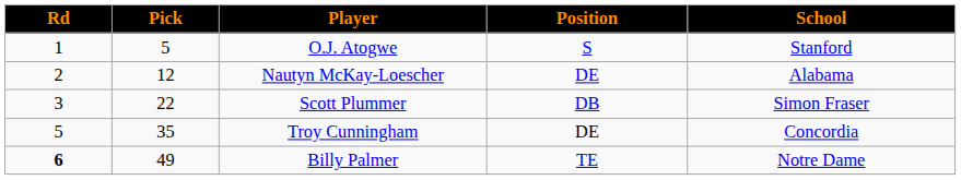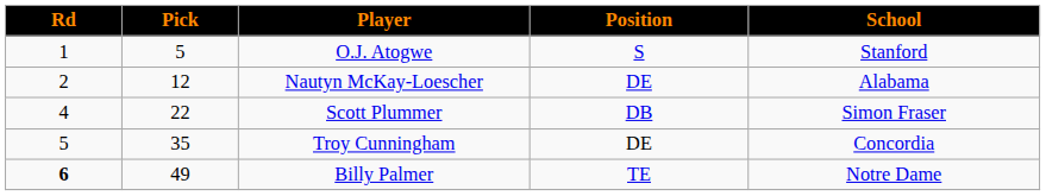Scott Plummer | Rd: 3 -> 4
